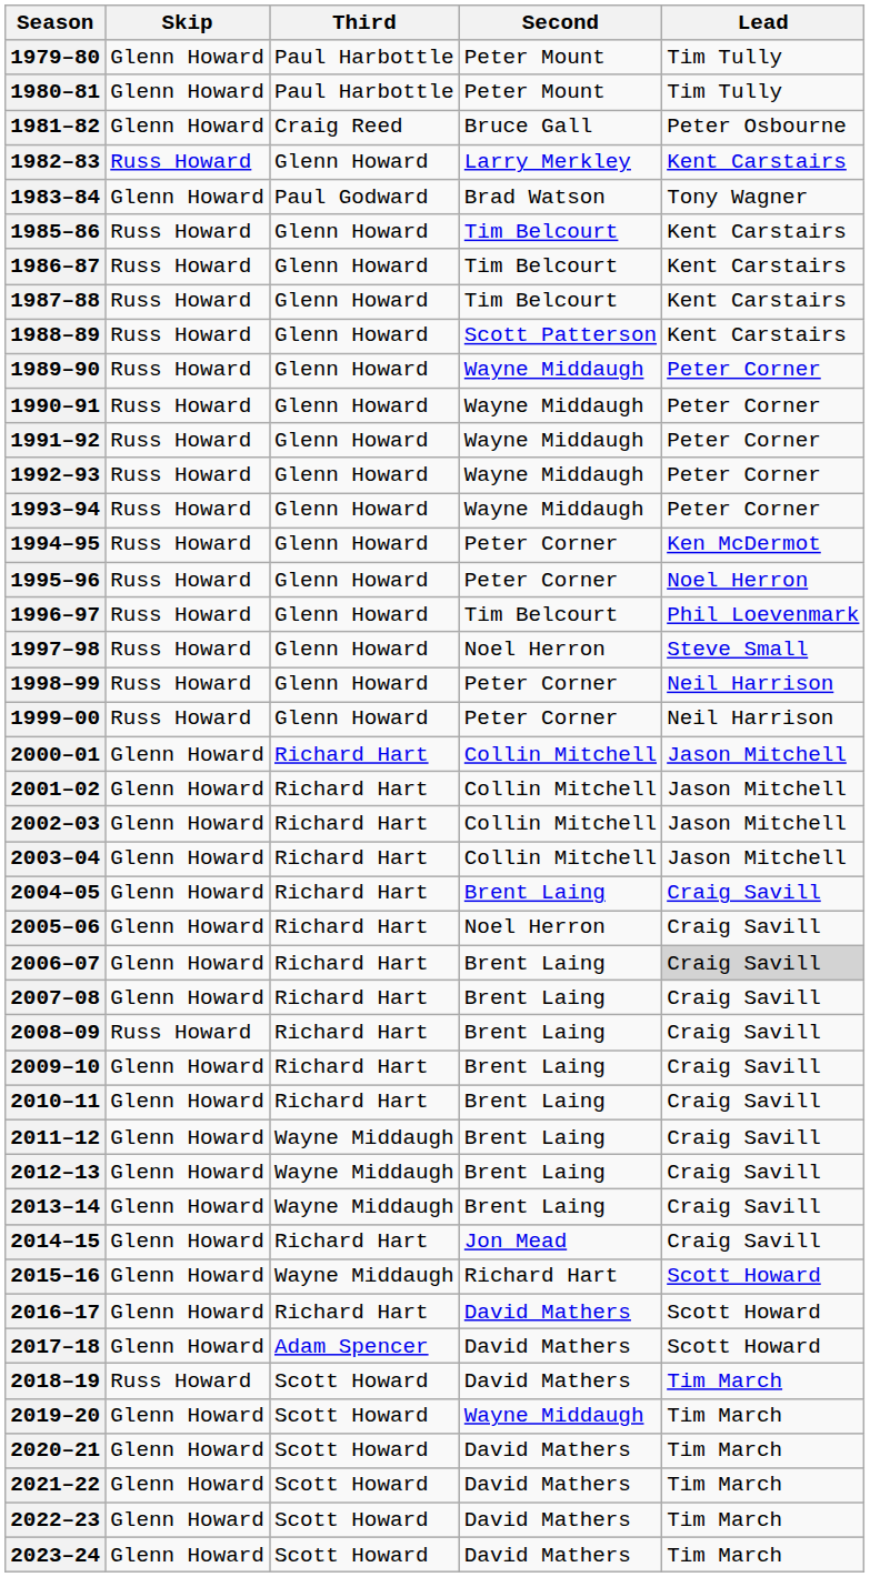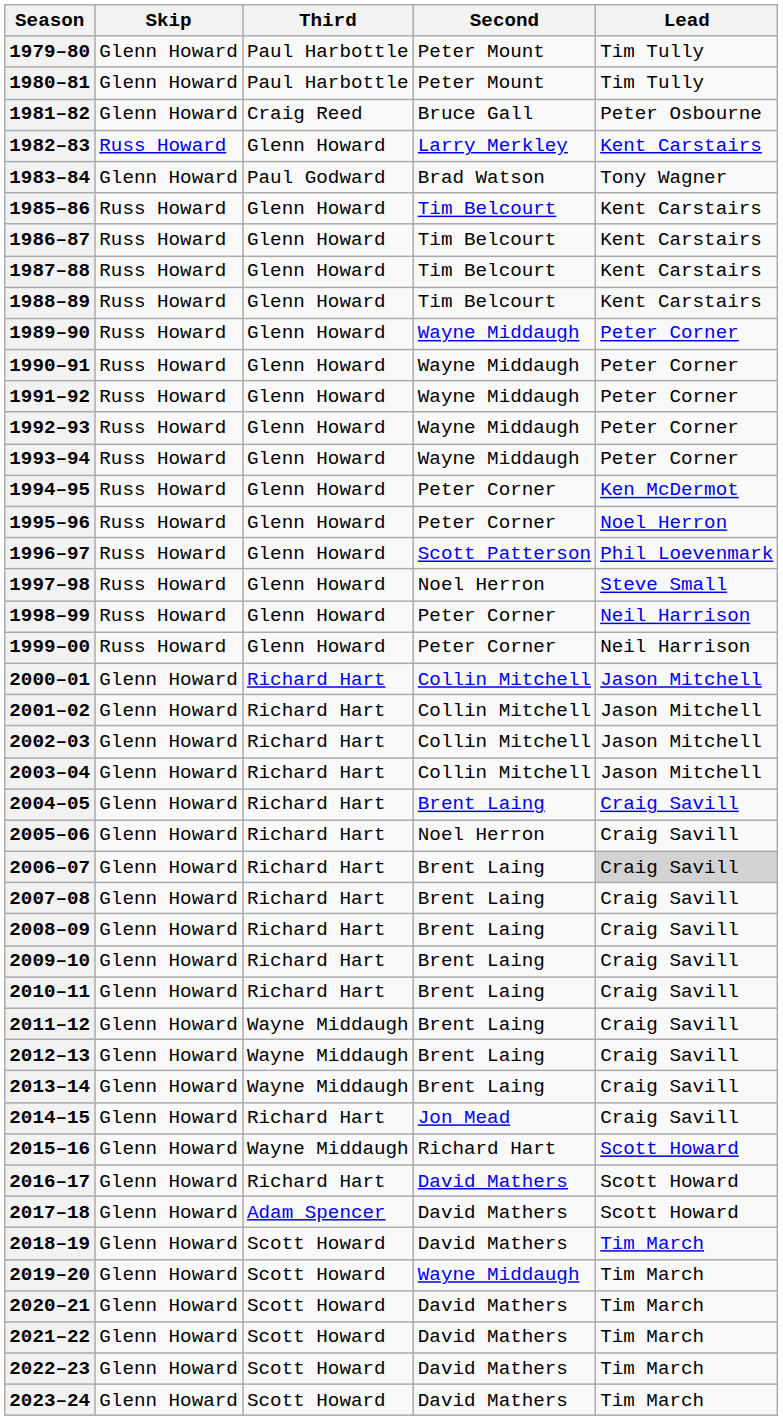1988–89 | Second: Scott Patterson -> Tim Belcourt
1996–97 | Second: Tim Belcourt -> Scott Patterson
2008–09 | Skip: Russ Howard -> Glenn Howard
2018–19 | Skip: Russ Howard -> Glenn Howard
